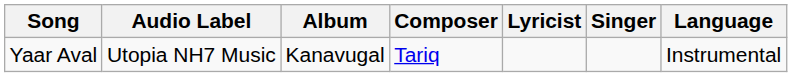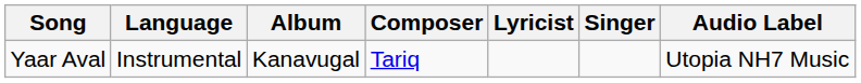columns swapped: Language <-> Audio Label
